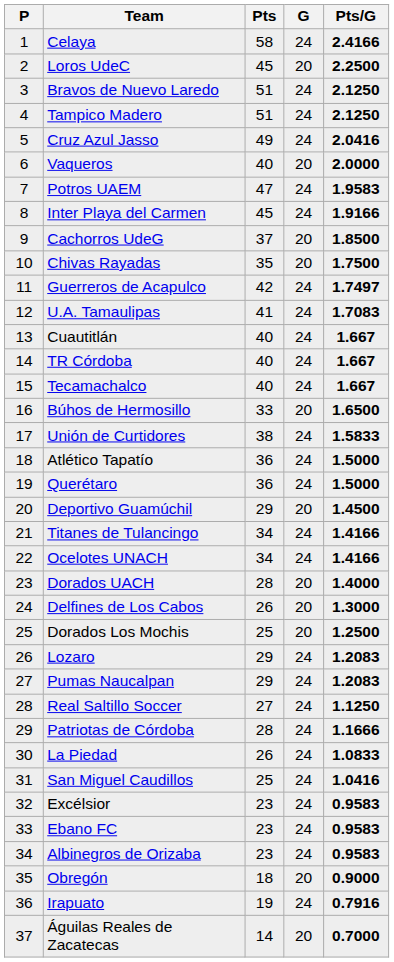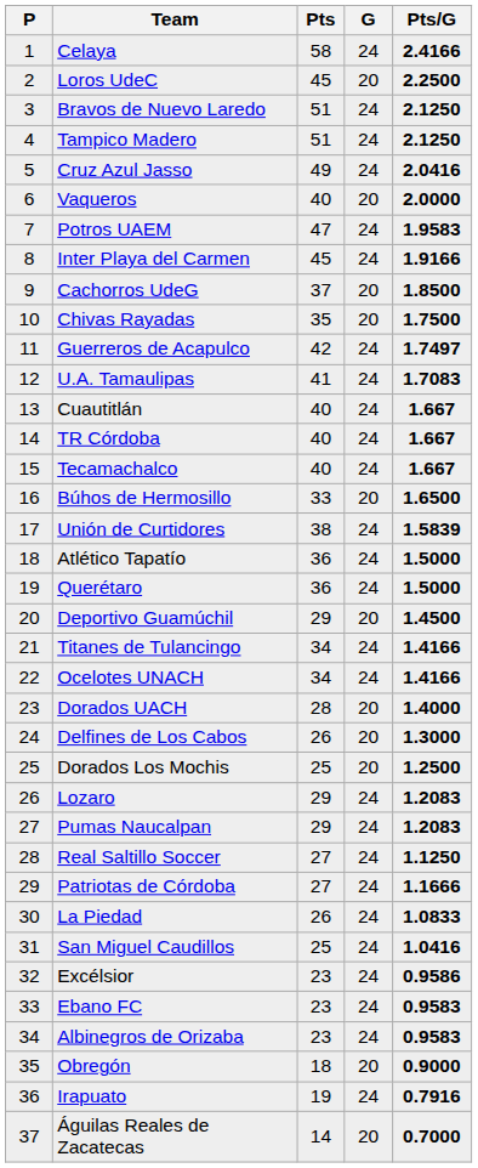Unión de Curtidores | Pts/G: 1.5833 -> 1.5839
Patriotas de Córdoba | Pts: 28 -> 27
Excélsior | Pts/G: 0.9583 -> 0.9586
